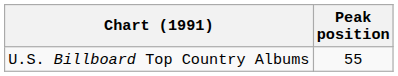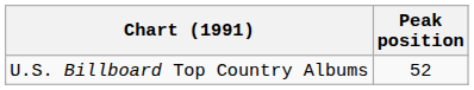U.S. Billboard Top Country Albums | Peak position: 55 -> 52
